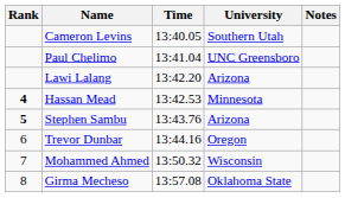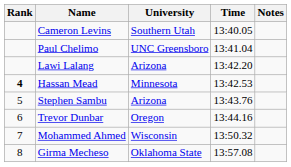columns swapped: University <-> Time
Stephen Sambu | Rank: bold -> normal
